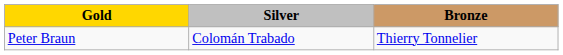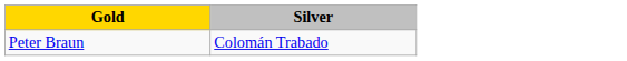- column: Bronze | Thierry Tonnelier
